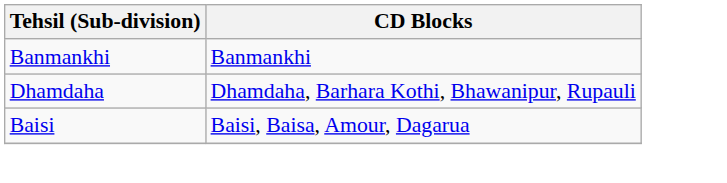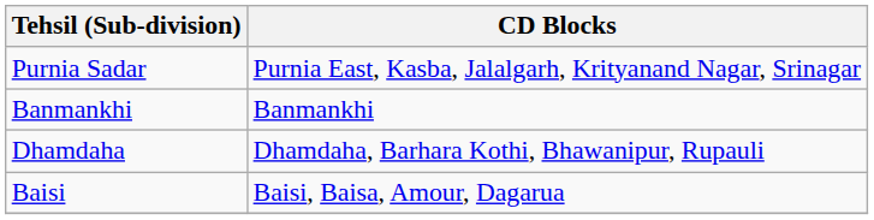+ row: Purnia Sadar | Purnia East, Kasba, Jalalgarh, Krityanand Nagar, Srinagar
